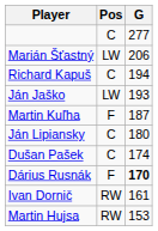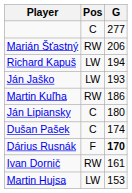Marián Šťastný | Pos: LW -> RW
Richard Kapuš | Pos: C -> LW
Martin Kuľha | Pos: F -> RW
Martin Kuľha | G: 187 -> 186
Martin Hujsa | Pos: RW -> LW
